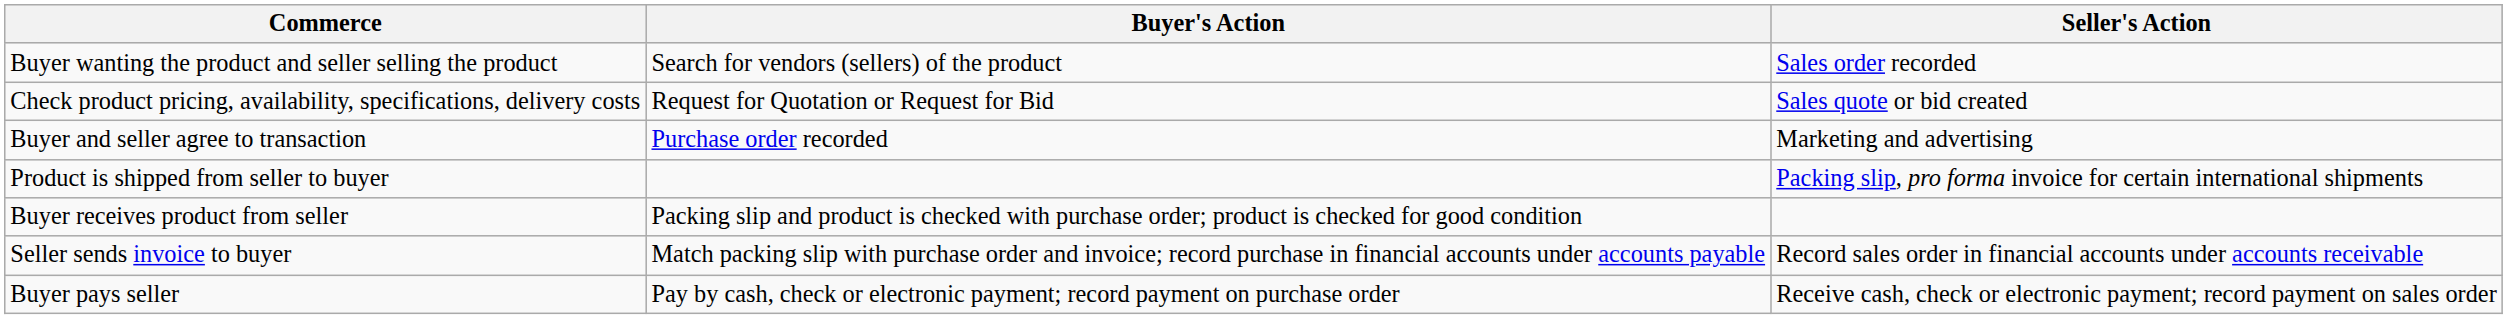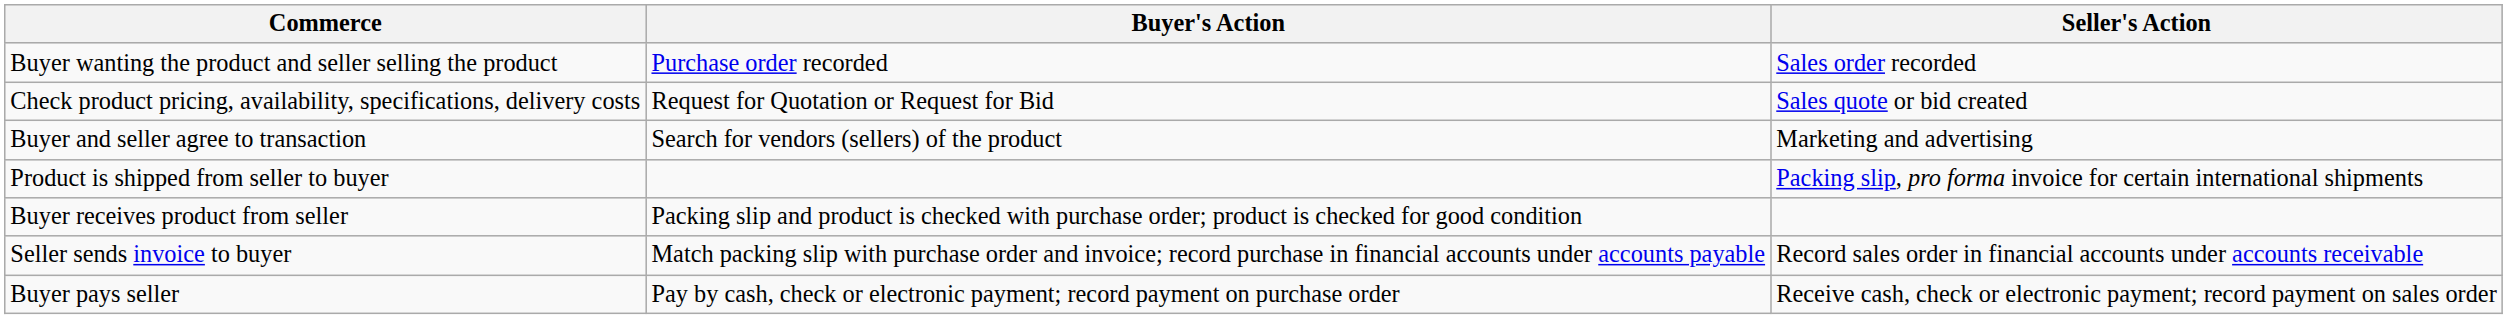Buyer wanting the product and seller selling the product | Buyer's Action: Search for vendors (sellers) of the product -> Purchase order recorded
Buyer and seller agree to transaction | Buyer's Action: Purchase order recorded -> Search for vendors (sellers) of the product
